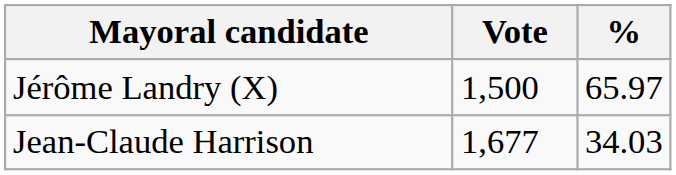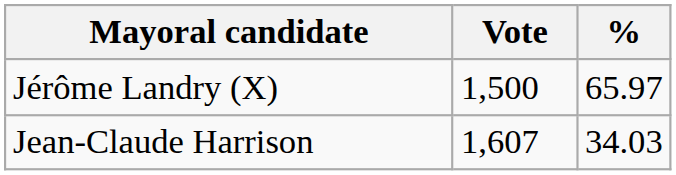Jean-Claude Harrison | Vote: 1,677 -> 1,607
